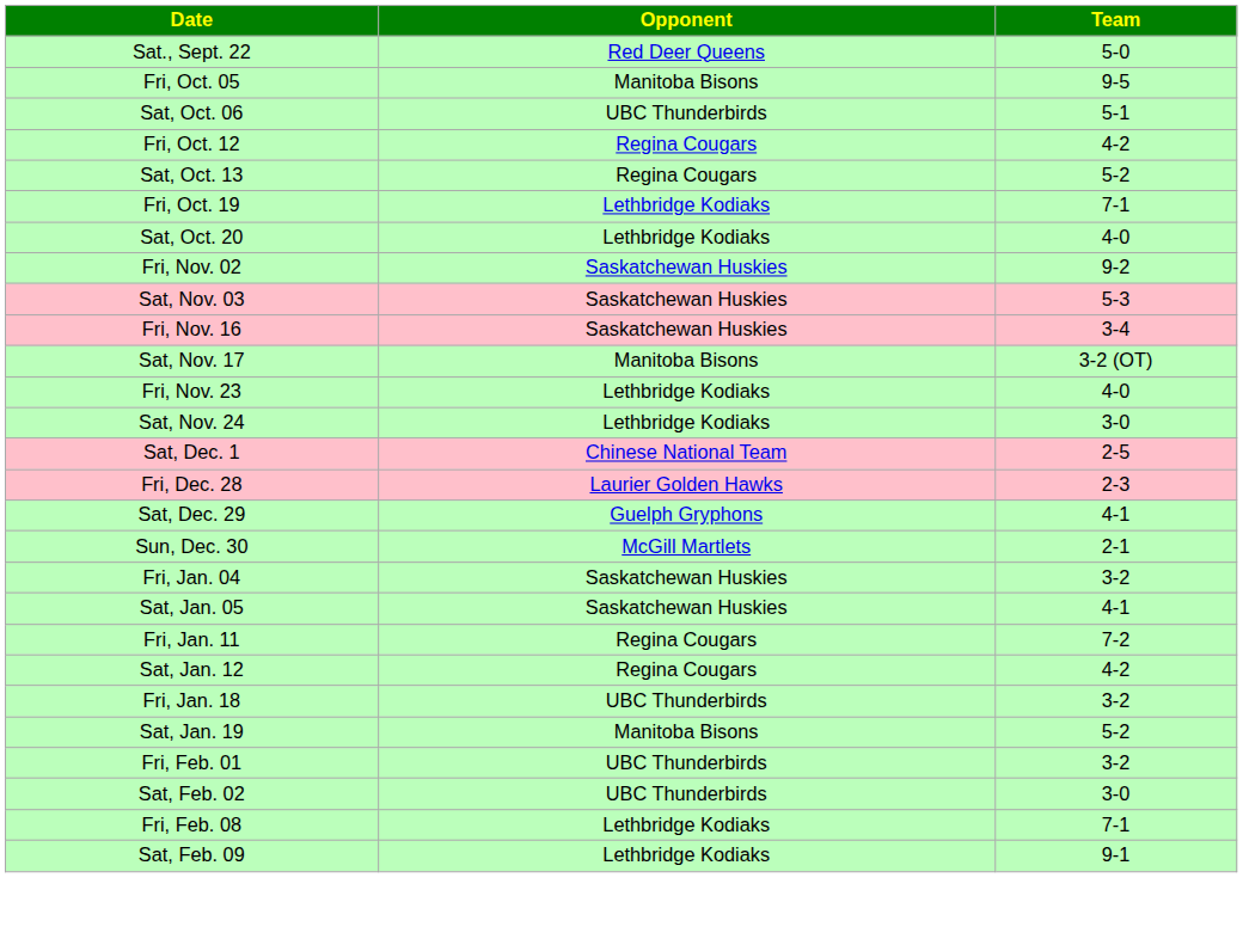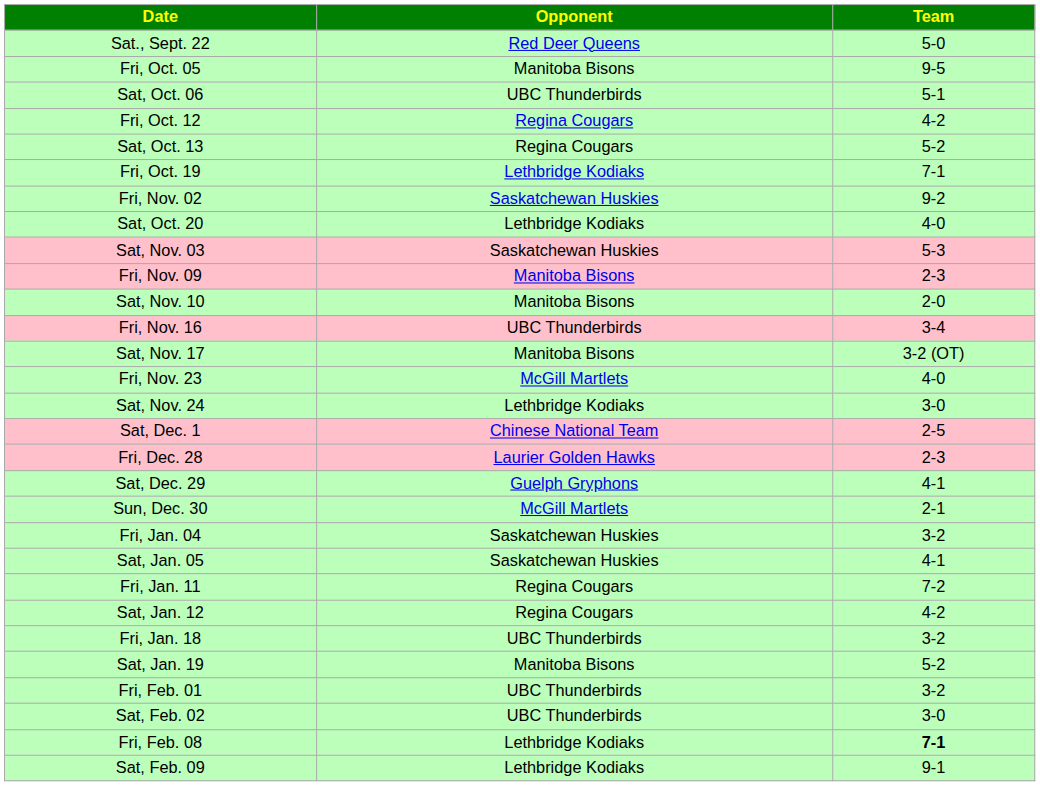rows swapped: Sat, Oct. 20 <-> Fri, Nov. 02
+ row: Fri, Nov. 09 | Manitoba Bisons | 2-3
+ row: Sat, Nov. 10 | Manitoba Bisons | 2-0
Fri, Nov. 16 | Opponent: Saskatchewan Huskies -> UBC Thunderbirds
Fri, Nov. 23 | Opponent: Lethbridge Kodiaks -> McGill Martlets
Fri, Feb. 08 | Team: normal -> bold
